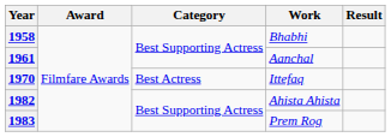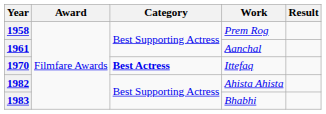1958 | Work: Bhabhi -> Prem Rog
1970 | Category: normal -> bold
1983 | Work: Prem Rog -> Bhabhi
